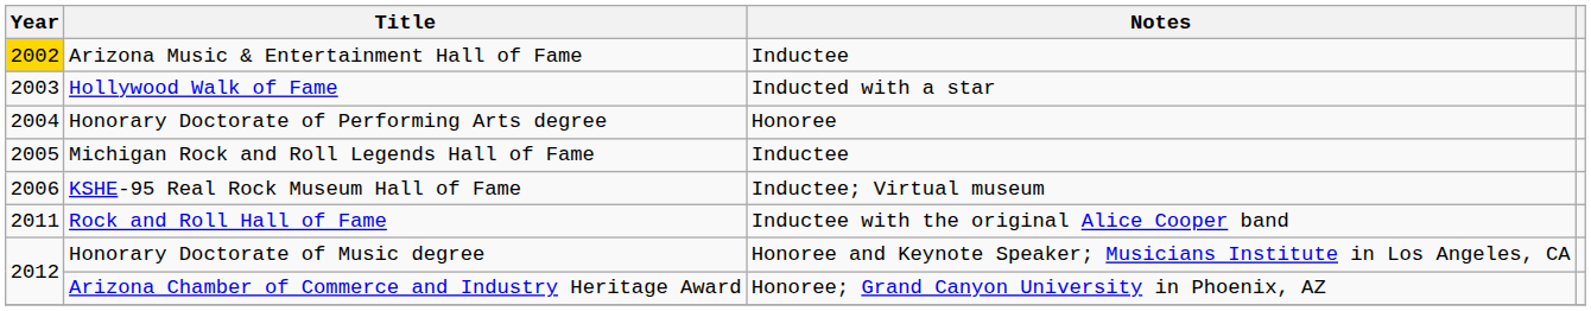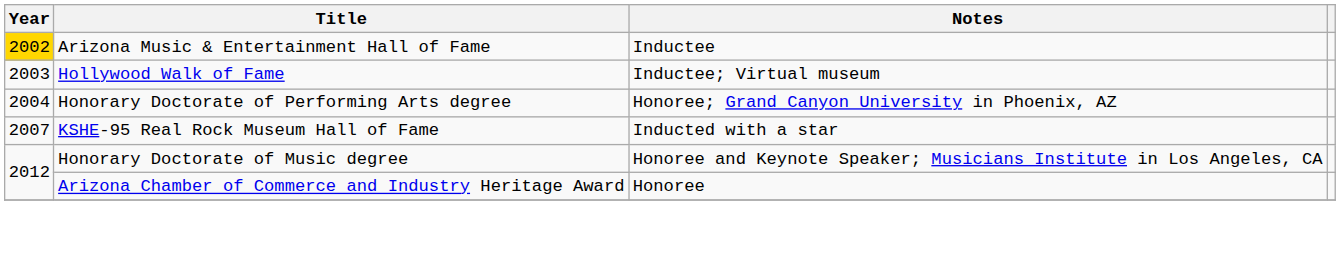Hollywood Walk of Fame | Notes: Inducted with a star -> Inductee; Virtual museum
Honorary Doctorate of Performing Arts degree | Notes: Honoree -> Honoree; Grand Canyon University in Phoenix, AZ
- row: 2005 | Michigan Rock and Roll Legends Hall of Fame | Inductee
KSHE-95 Real Rock Museum Hall of Fame | Year: 2006 -> 2007
KSHE-95 Real Rock Museum Hall of Fame | Notes: Inductee; Virtual museum -> Inducted with a star
- row: 2011 | Rock and Roll Hall of Fame | Inductee with the original Alice Cooper band
Arizona Chamber of Commerce and Industry Heritage Award | Notes: Honoree; Grand Canyon University in Phoenix, AZ -> Honoree
